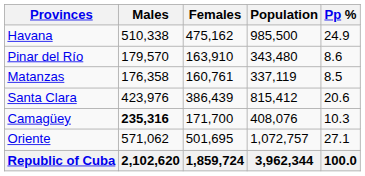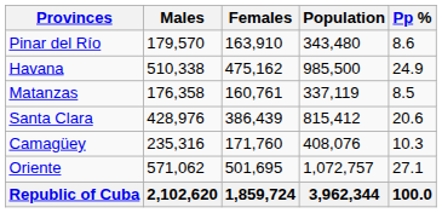rows swapped: Pinar del Río <-> Havana
Santa Clara | Males: 423,976 -> 428,976
Camagüey | Males: bold -> normal
Camagüey | Females: 171,700 -> 171,760
